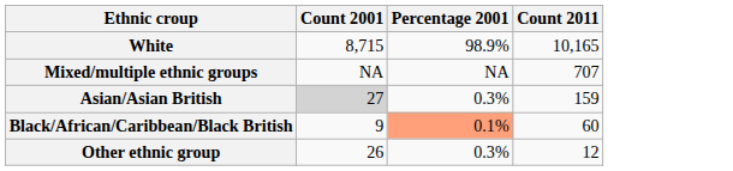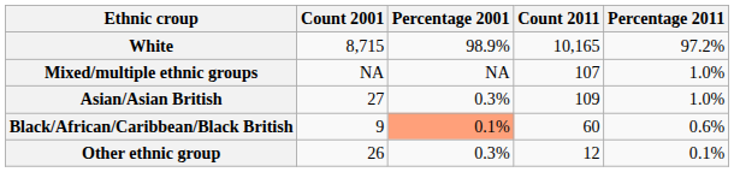+ column: Percentage 2011 | 97.2% | 1.0% | 1.0% | 0.6% | 0.1%
Mixed/multiple ethnic groups | Count 2011: 707 -> 107
Asian/Asian British | Count 2001: lightgrey background -> no background
Asian/Asian British | Count 2011: 159 -> 109
